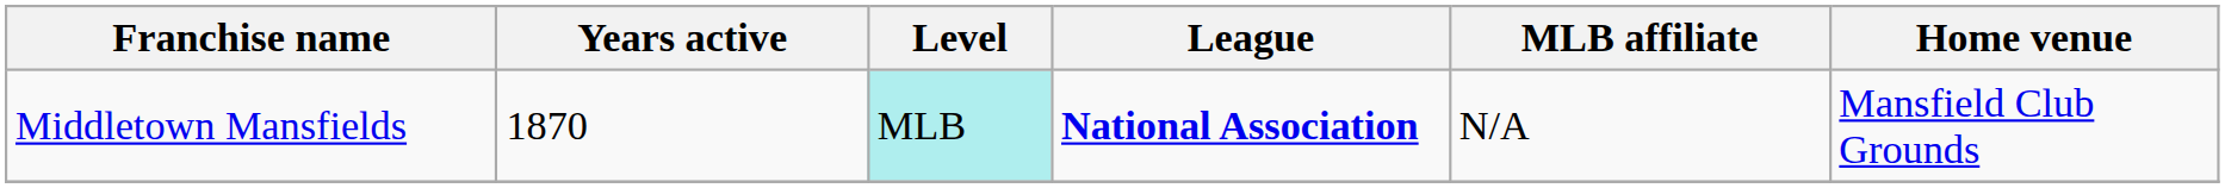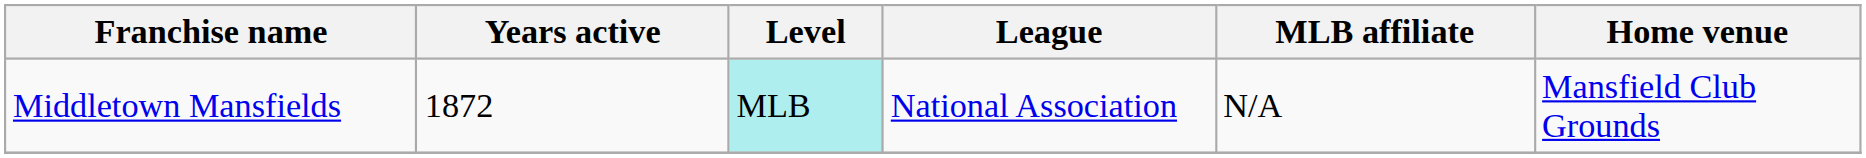Middletown Mansfields | Years active: 1870 -> 1872
Middletown Mansfields | League: bold -> normal
